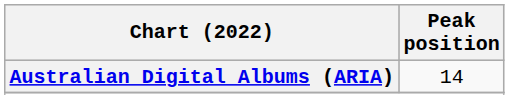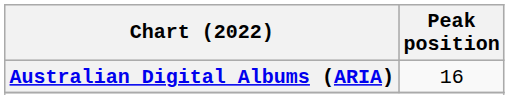Australian Digital Albums (ARIA) | Peak position: 14 -> 16
